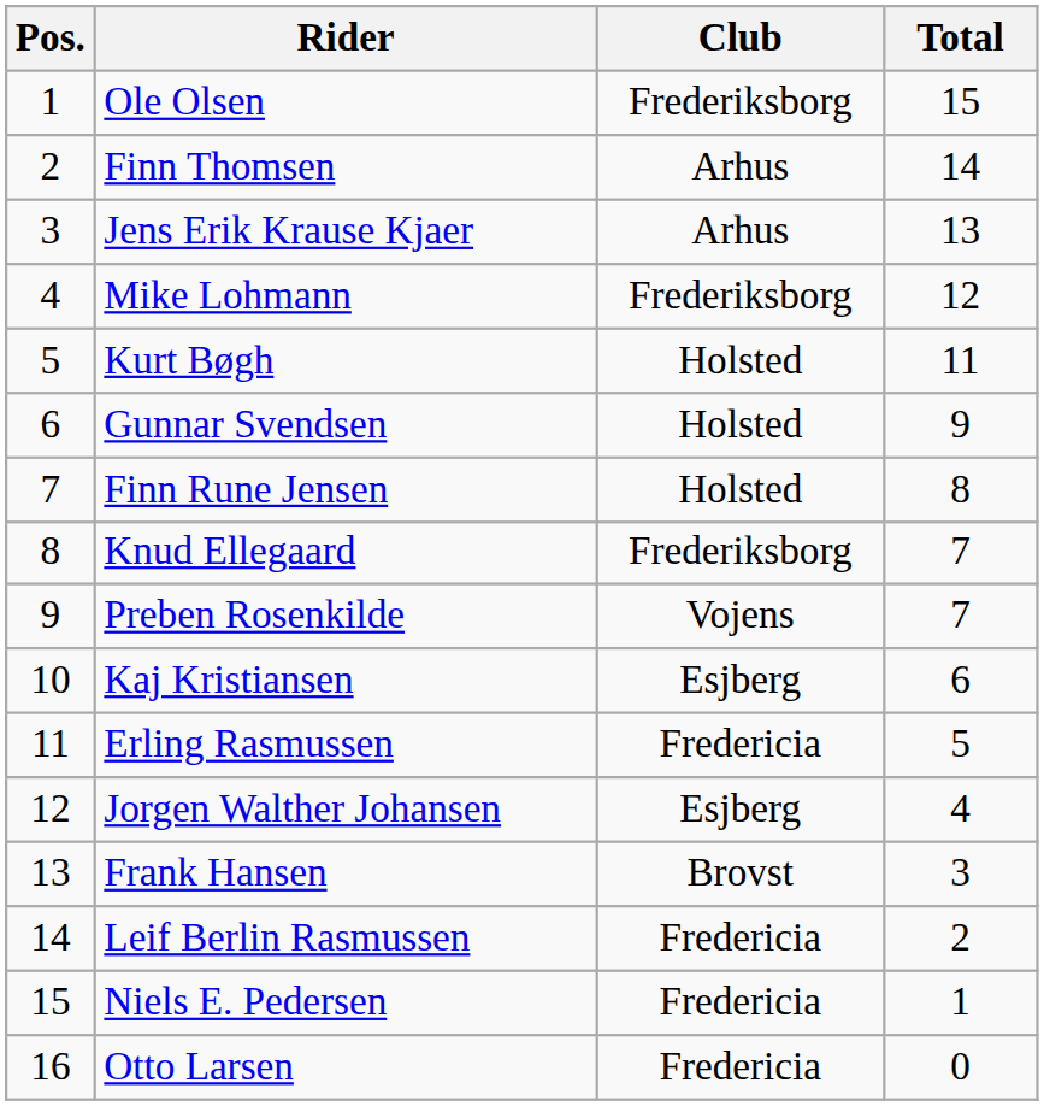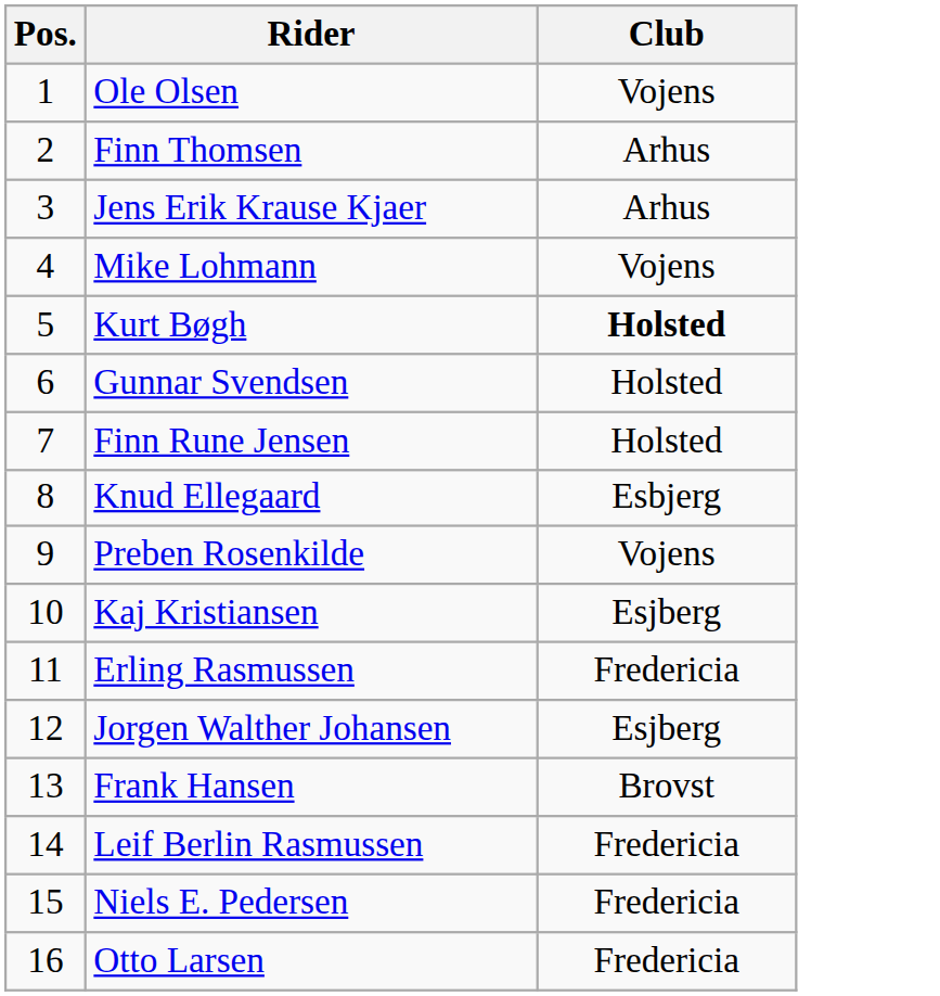- column: Total | 15 | 14 | 13 | 12 | 11 | 9 | 8 | 7 | 7 | 6 | 5 | 4 | 3 | 2 | 1 | 0
Ole Olsen | Club: Frederiksborg -> Vojens
Mike Lohmann | Club: Frederiksborg -> Vojens
Kurt Bøgh | Club: normal -> bold
Knud Ellegaard | Club: Frederiksborg -> Esbjerg
